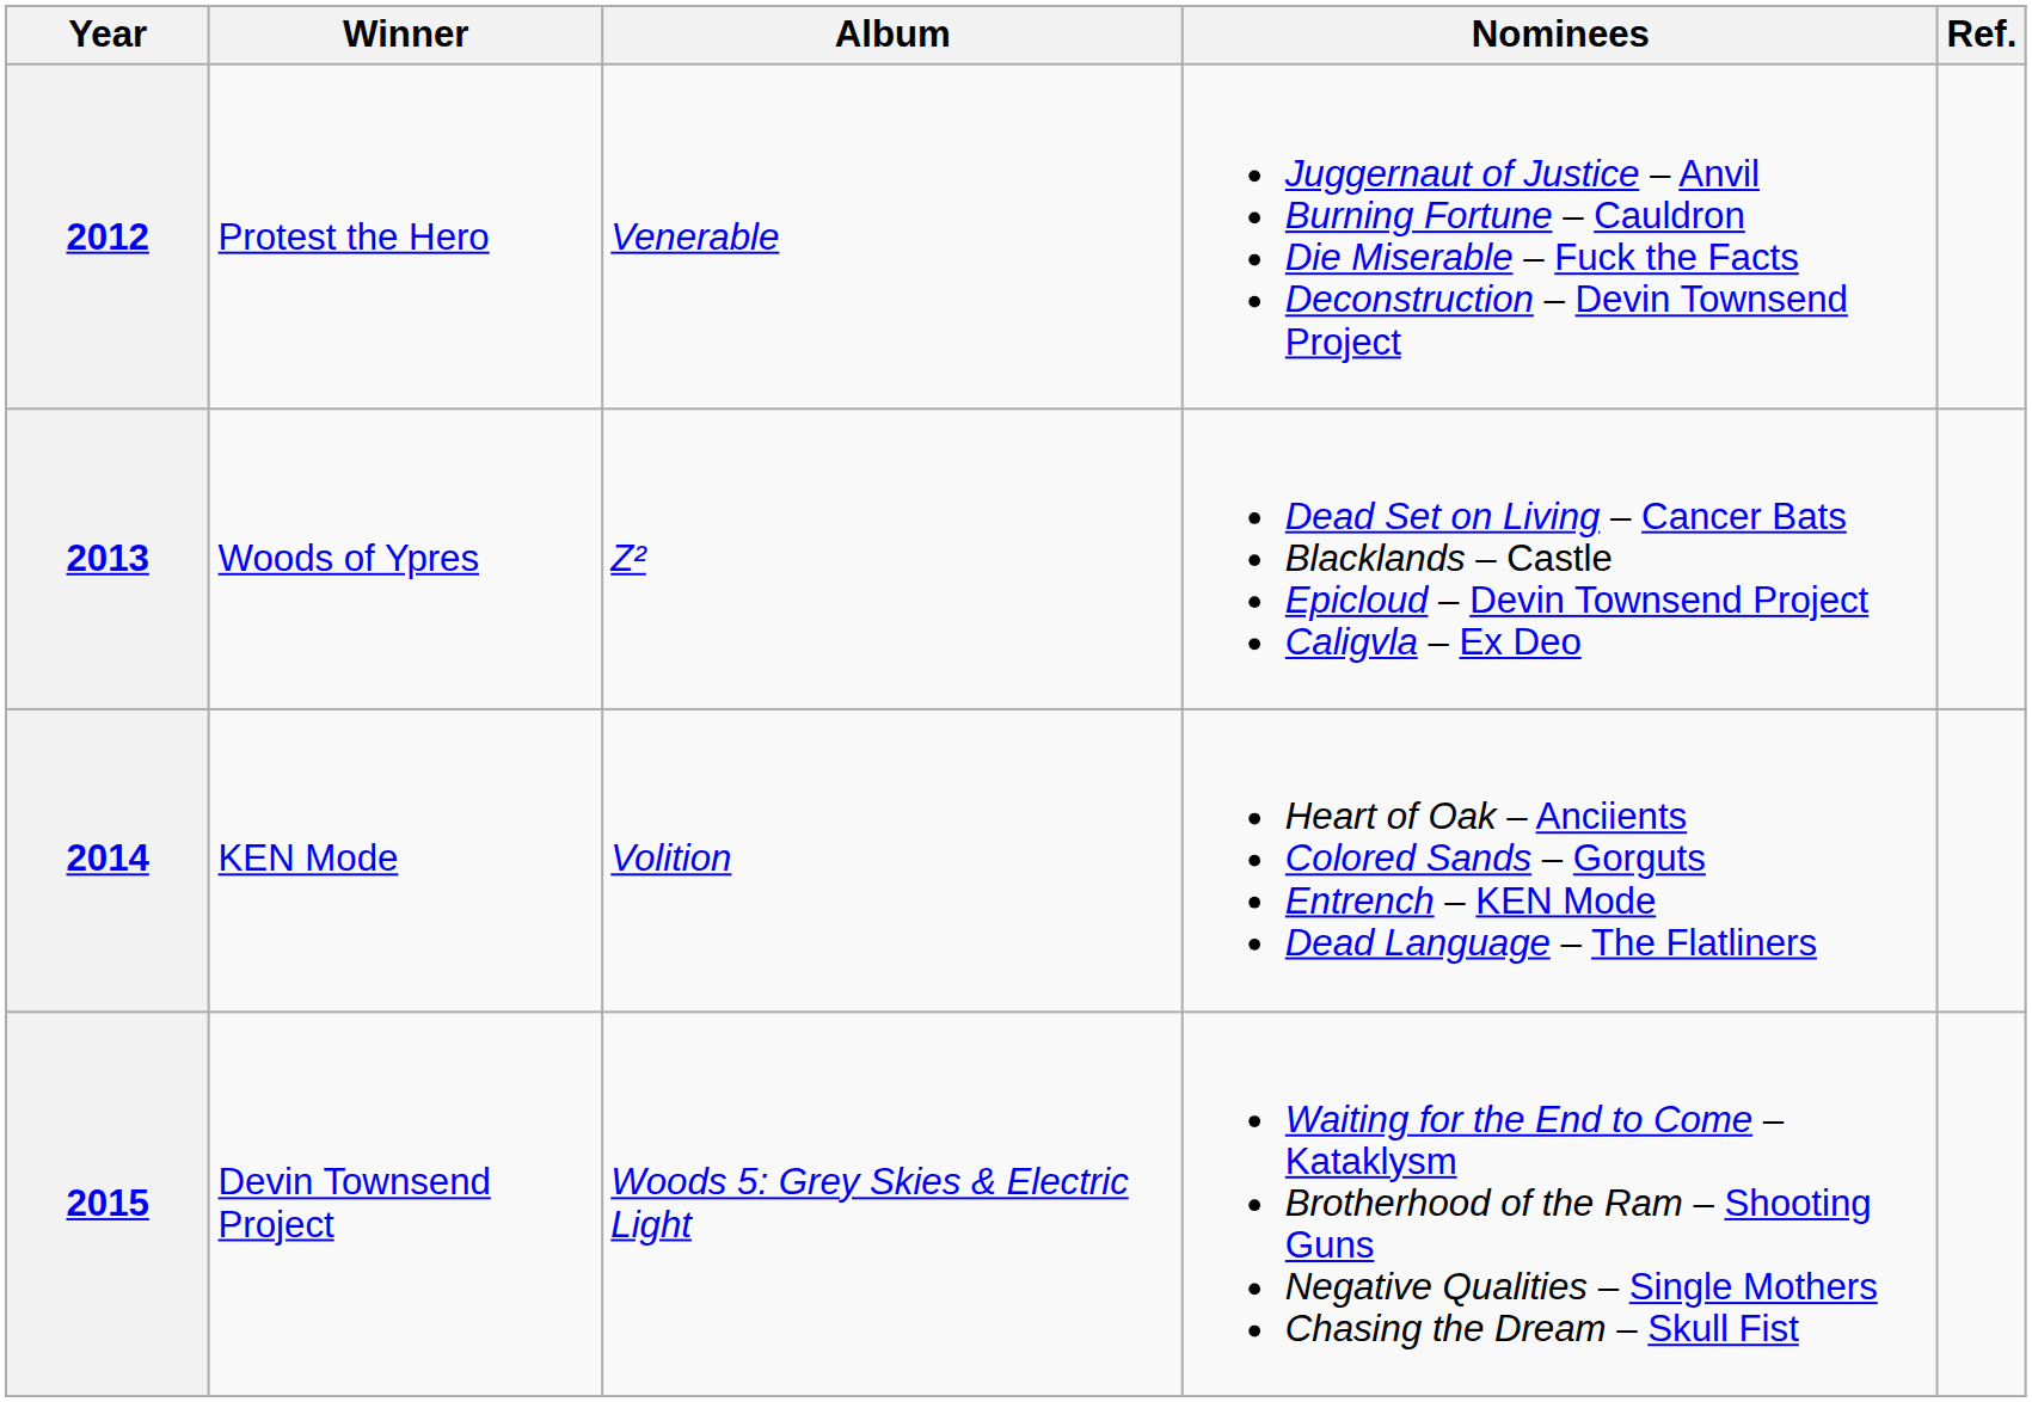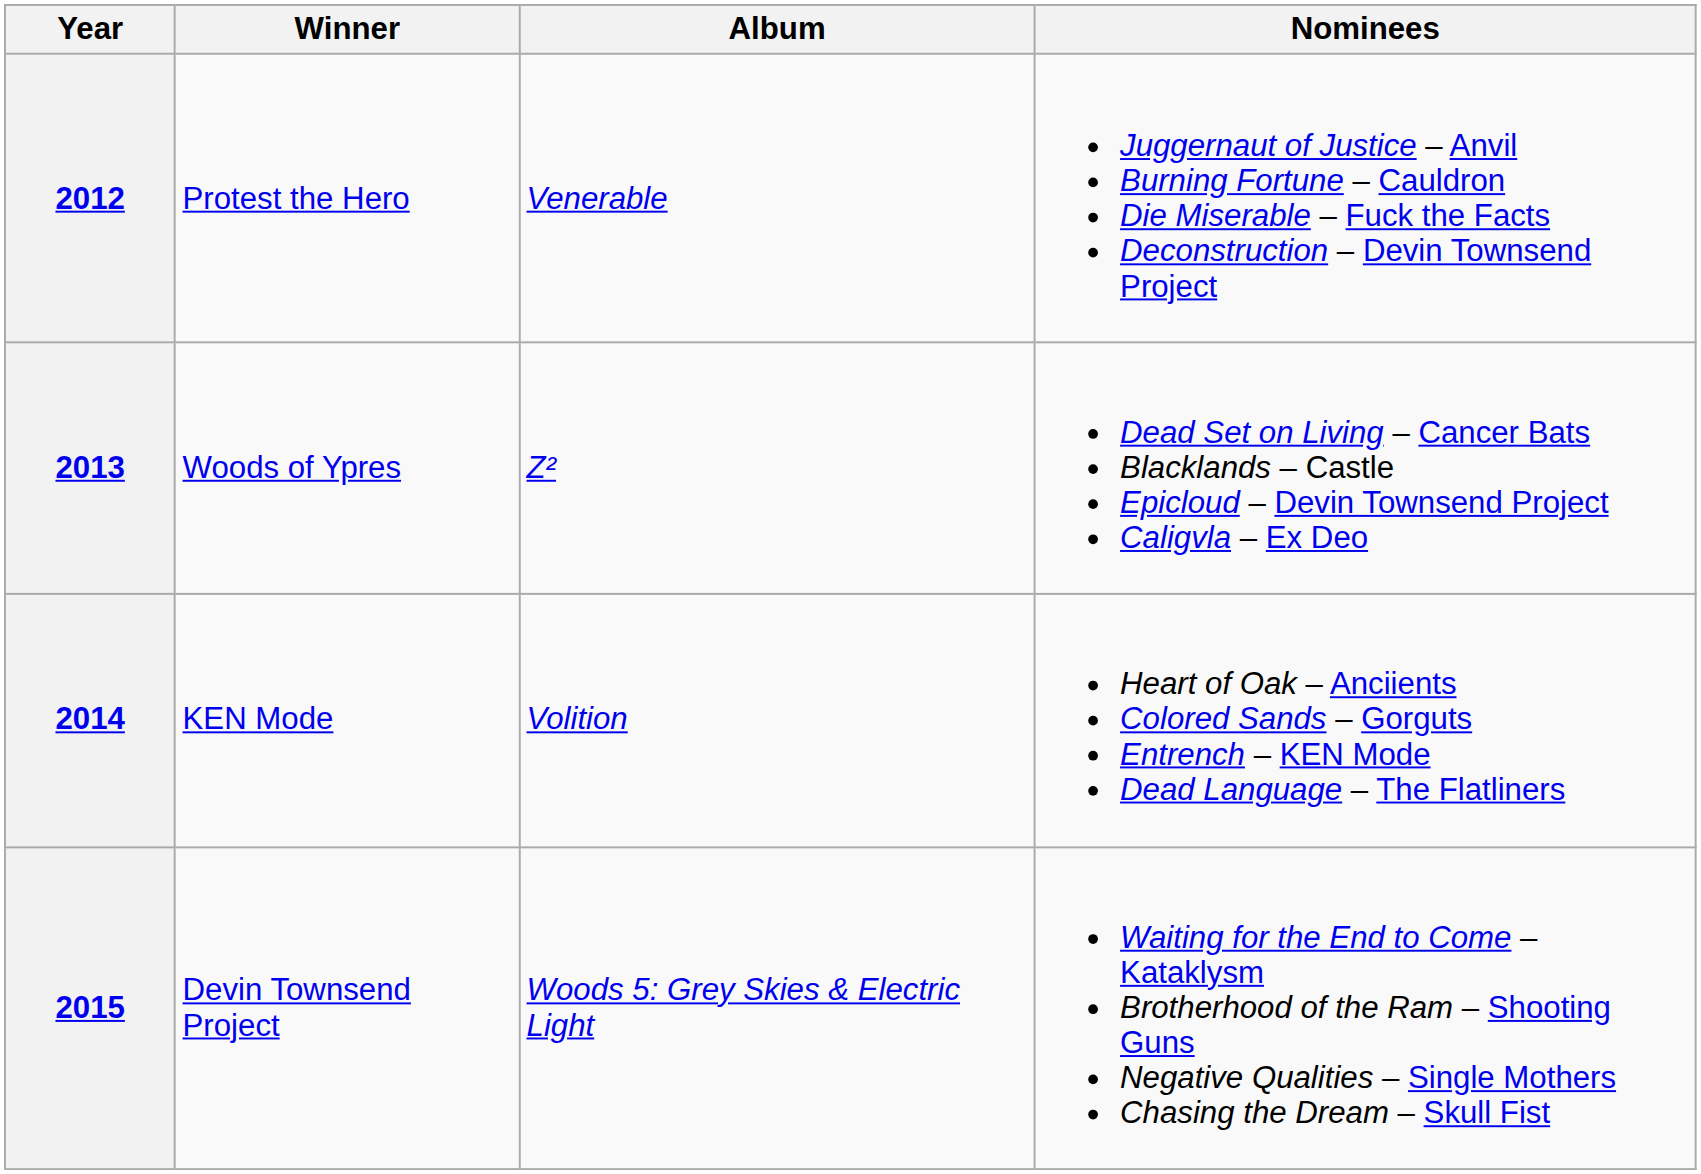- column: Ref.
